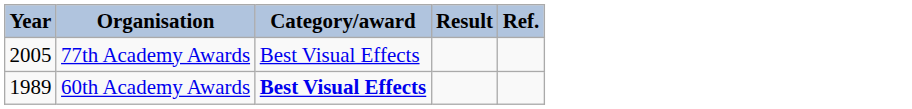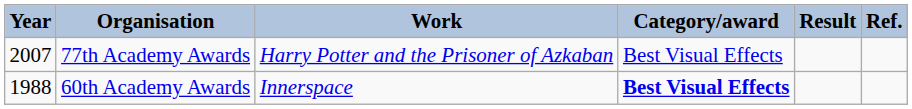+ column: Work | Harry Potter and the Prisoner of Azkaban | Innerspace
77th Academy Awards | Year: 2005 -> 2007
60th Academy Awards | Year: 1989 -> 1988
